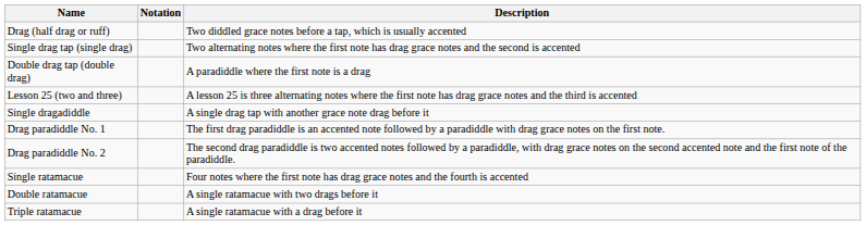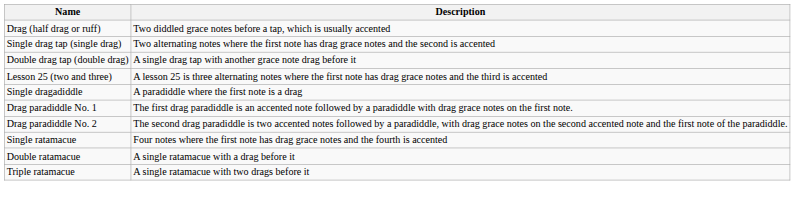- column: Notation
Double drag tap (double drag) | Description: A paradiddle where the first note is a drag -> A single drag tap with another grace note drag before it
Single dragadiddle | Description: A single drag tap with another grace note drag before it -> A paradiddle where the first note is a drag
Double ratamacue | Description: A single ratamacue with two drags before it -> A single ratamacue with a drag before it
Triple ratamacue | Description: A single ratamacue with a drag before it -> A single ratamacue with two drags before it
